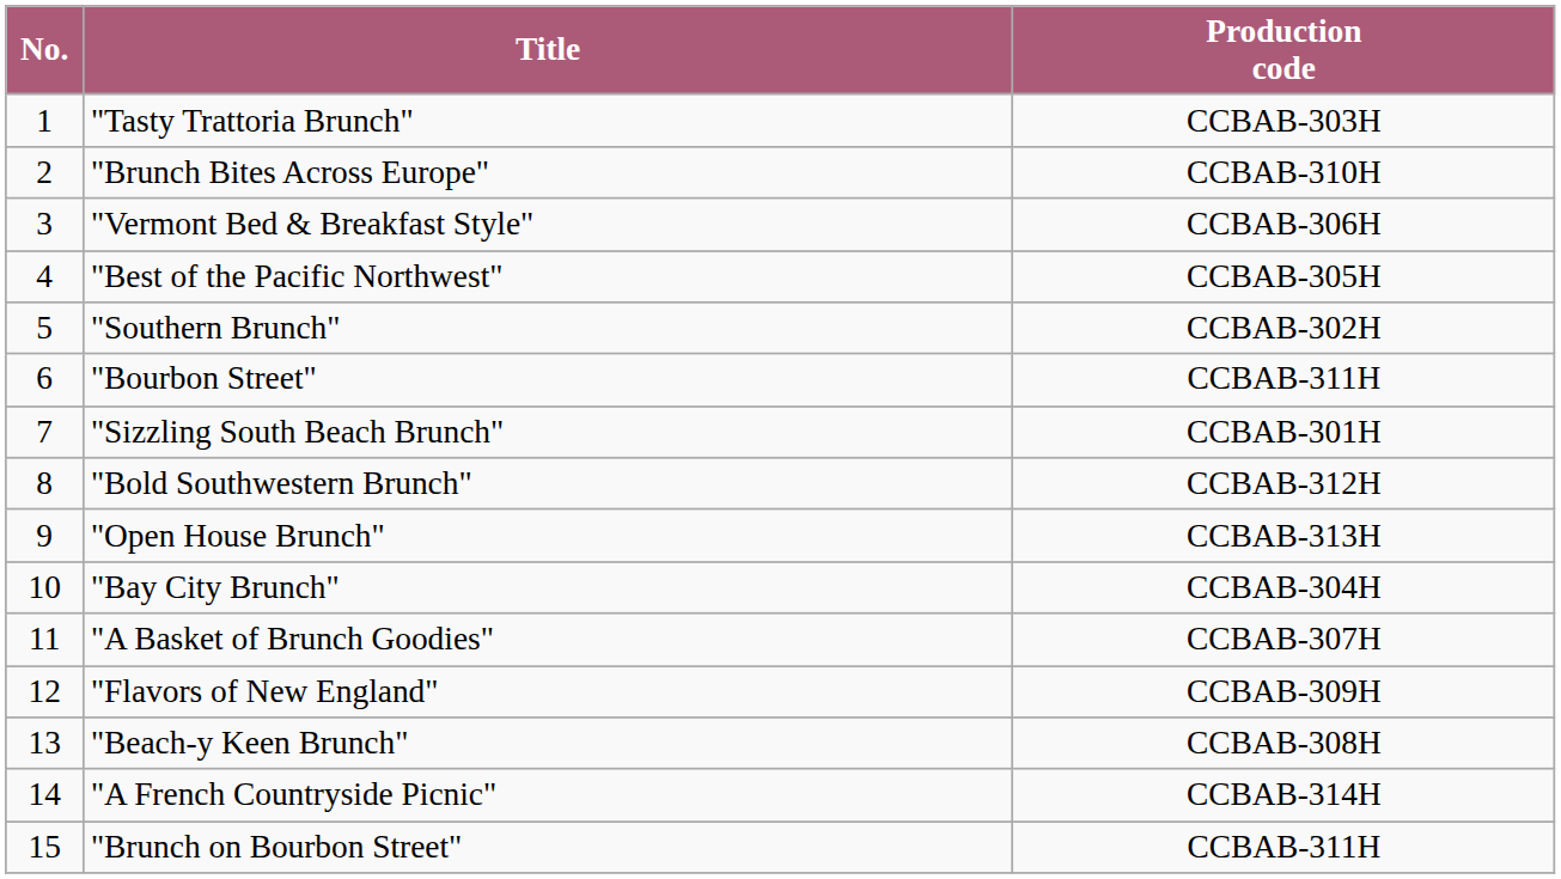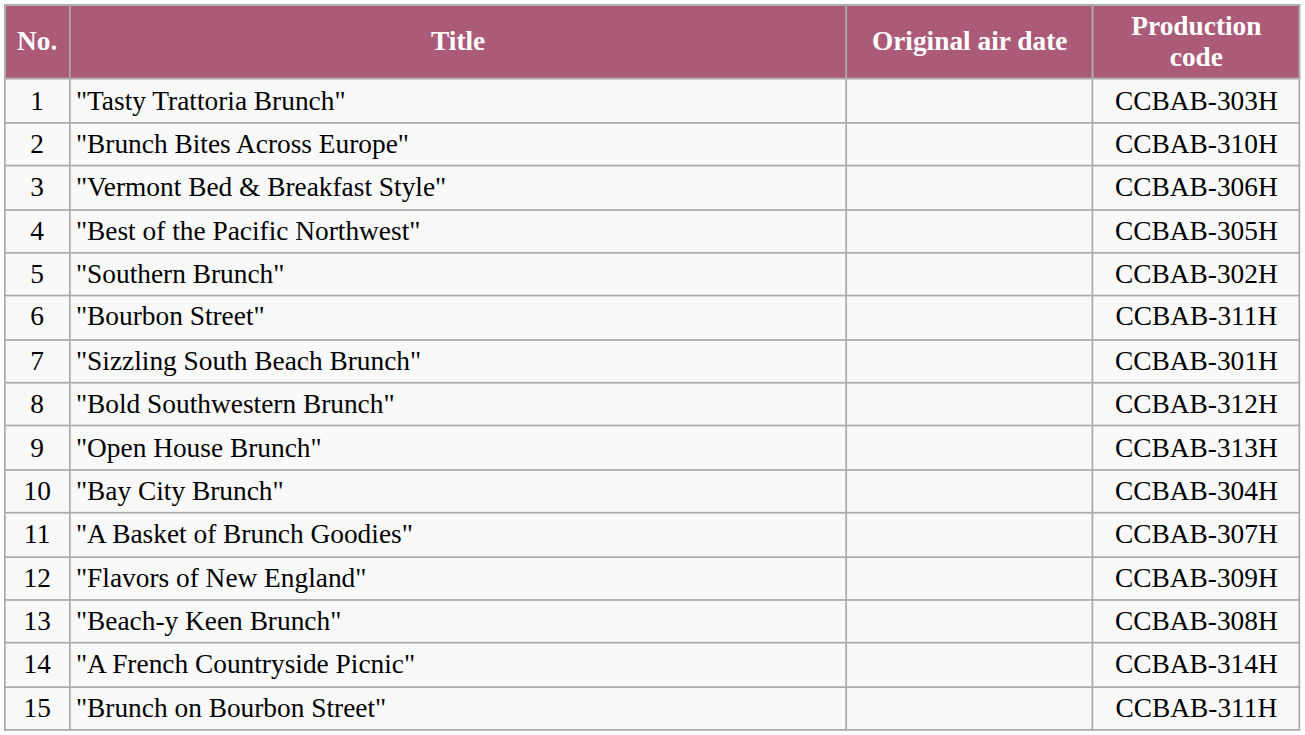+ column: Original air date
